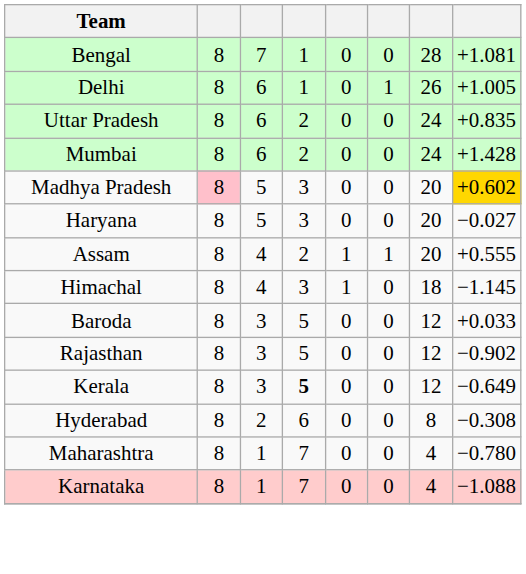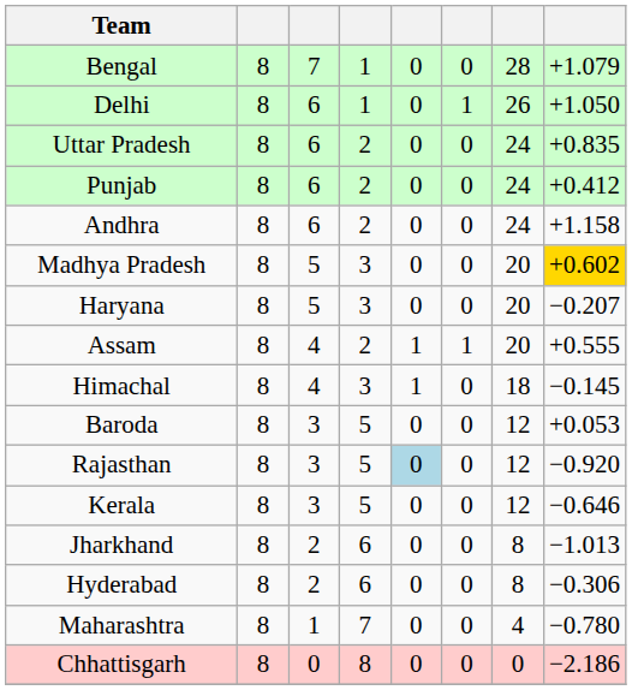Bengal | column 8: +1.081 -> +1.079
Delhi | column 8: +1.005 -> +1.050
+ row: Punjab | 8 | 6 | 2 | 0 | 0 | 24 | +0.412
- row: Mumbai | 8 | 6 | 2 | 0 | 0 | 24 | +1.428
+ row: Andhra | 8 | 6 | 2 | 0 | 0 | 24 | +1.158
Madhya Pradesh | column 2: pink background -> no background
Haryana | column 8: −0.027 -> −0.207
Himachal | column 8: −1.145 -> −0.145
Baroda | column 8: +0.033 -> +0.053
Rajasthan | column 5: no background -> lightblue background
Rajasthan | column 8: −0.902 -> −0.920
Kerala | column 4: bold -> normal
Kerala | column 8: −0.649 -> −0.646
+ row: Jharkhand | 8 | 2 | 6 | 0 | 0 | 8 | −1.013
Hyderabad | column 8: −0.308 -> −0.306
- row: Karnataka | 8 | 1 | 7 | 0 | 0 | 4 | −1.088
+ row: Chhattisgarh | 8 | 0 | 8 | 0 | 0 | 0 | −2.186
